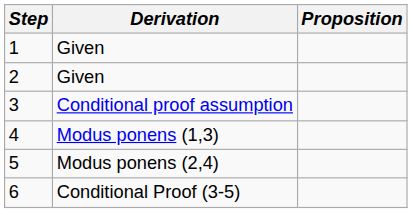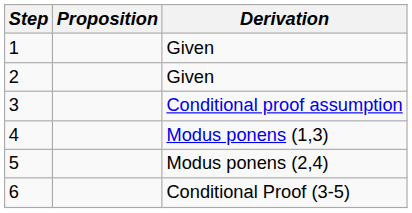columns swapped: Proposition <-> Derivation
